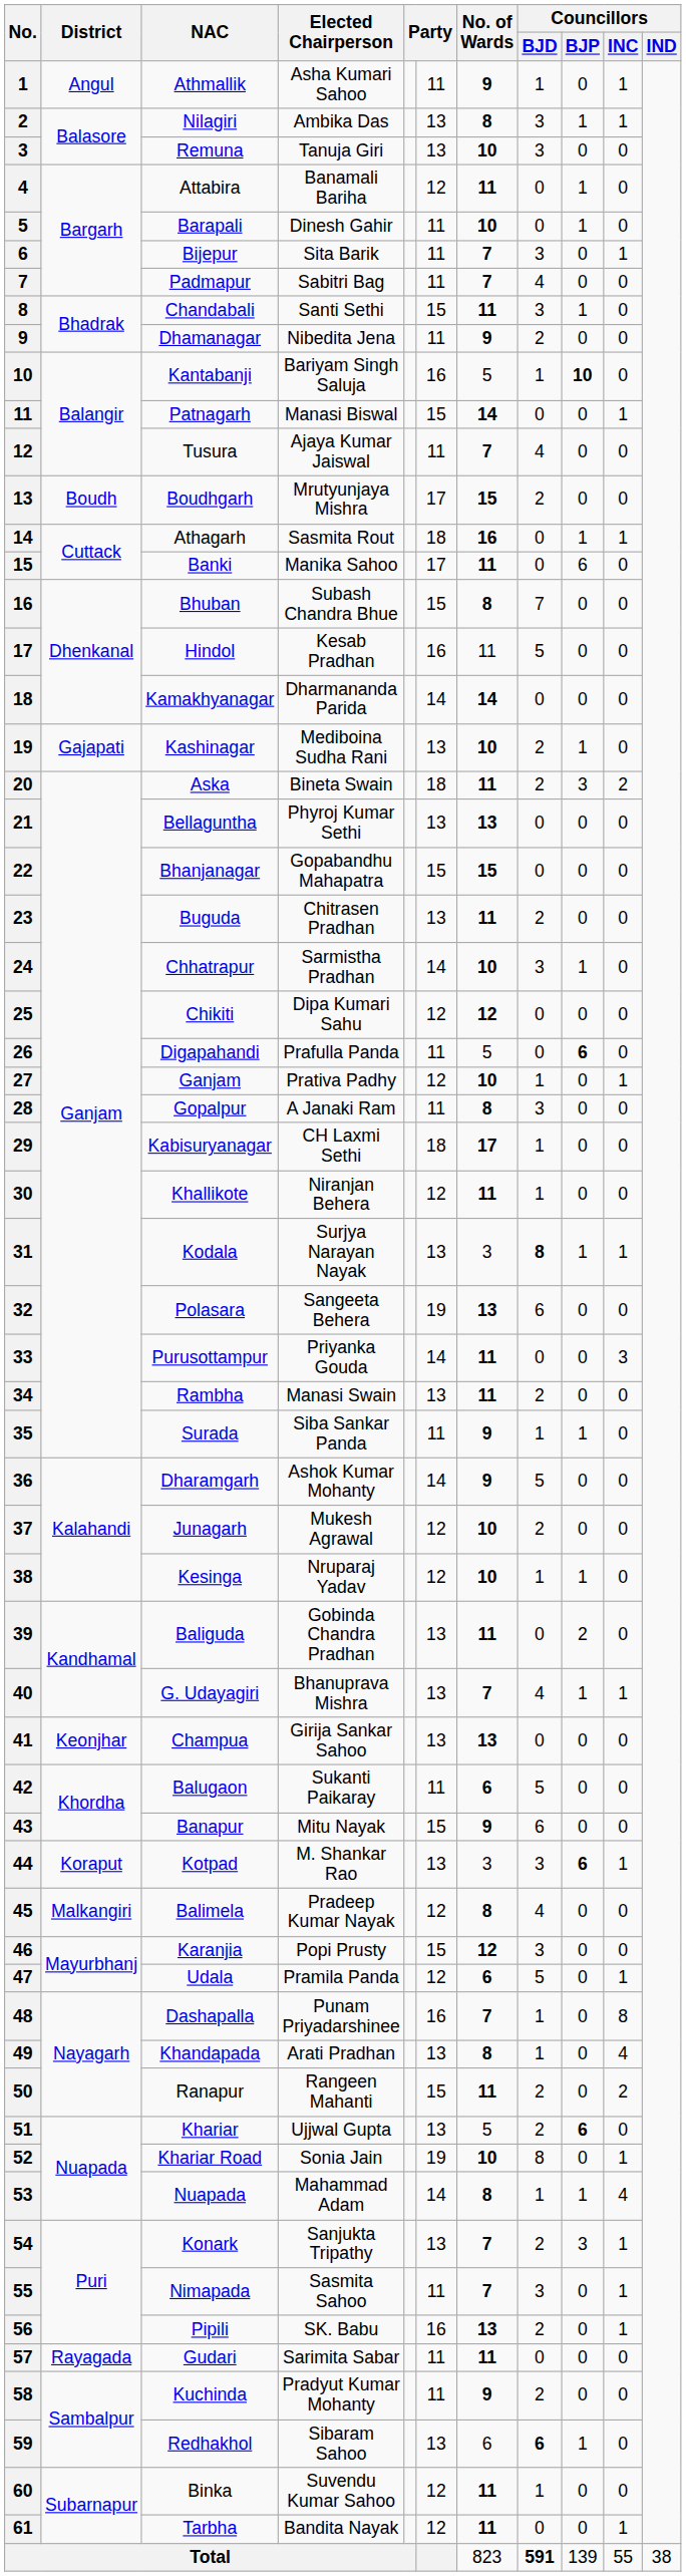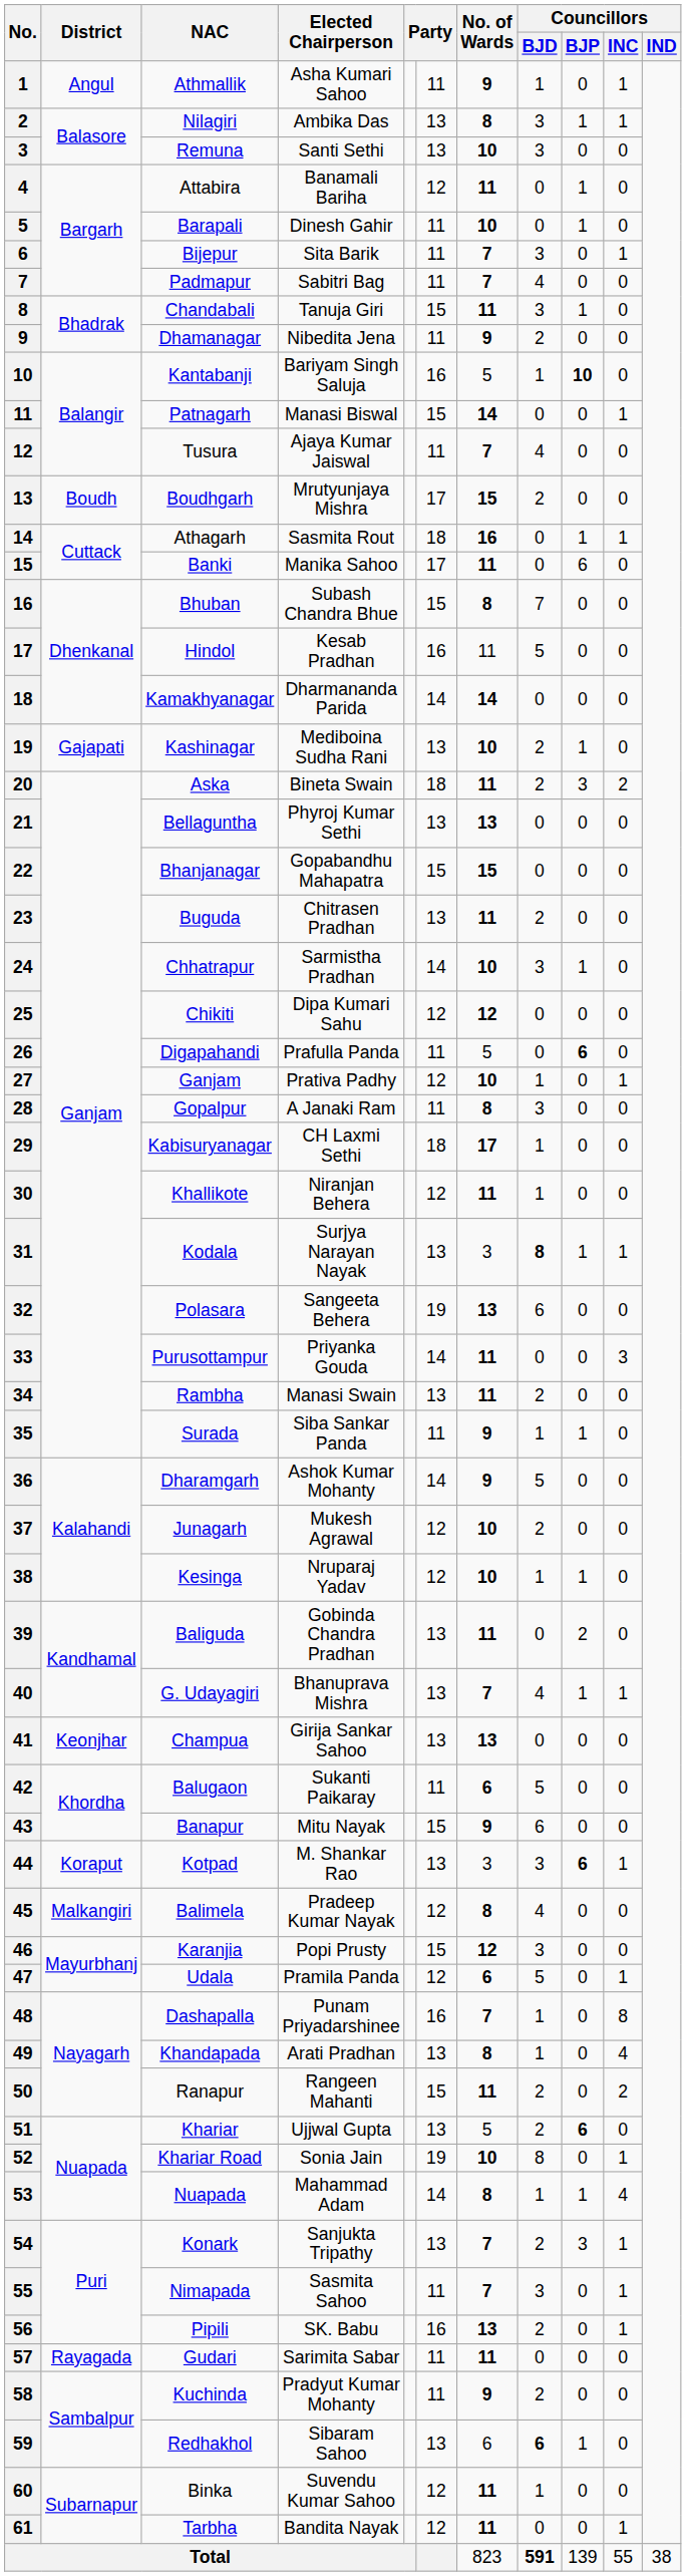Remuna | Elected Chairperson: Tanuja Giri -> Santi Sethi
Chandabali | Elected Chairperson: Santi Sethi -> Tanuja Giri
